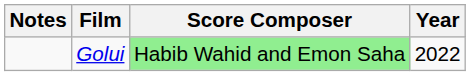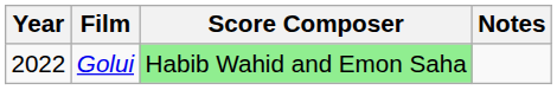columns swapped: Year <-> Notes
